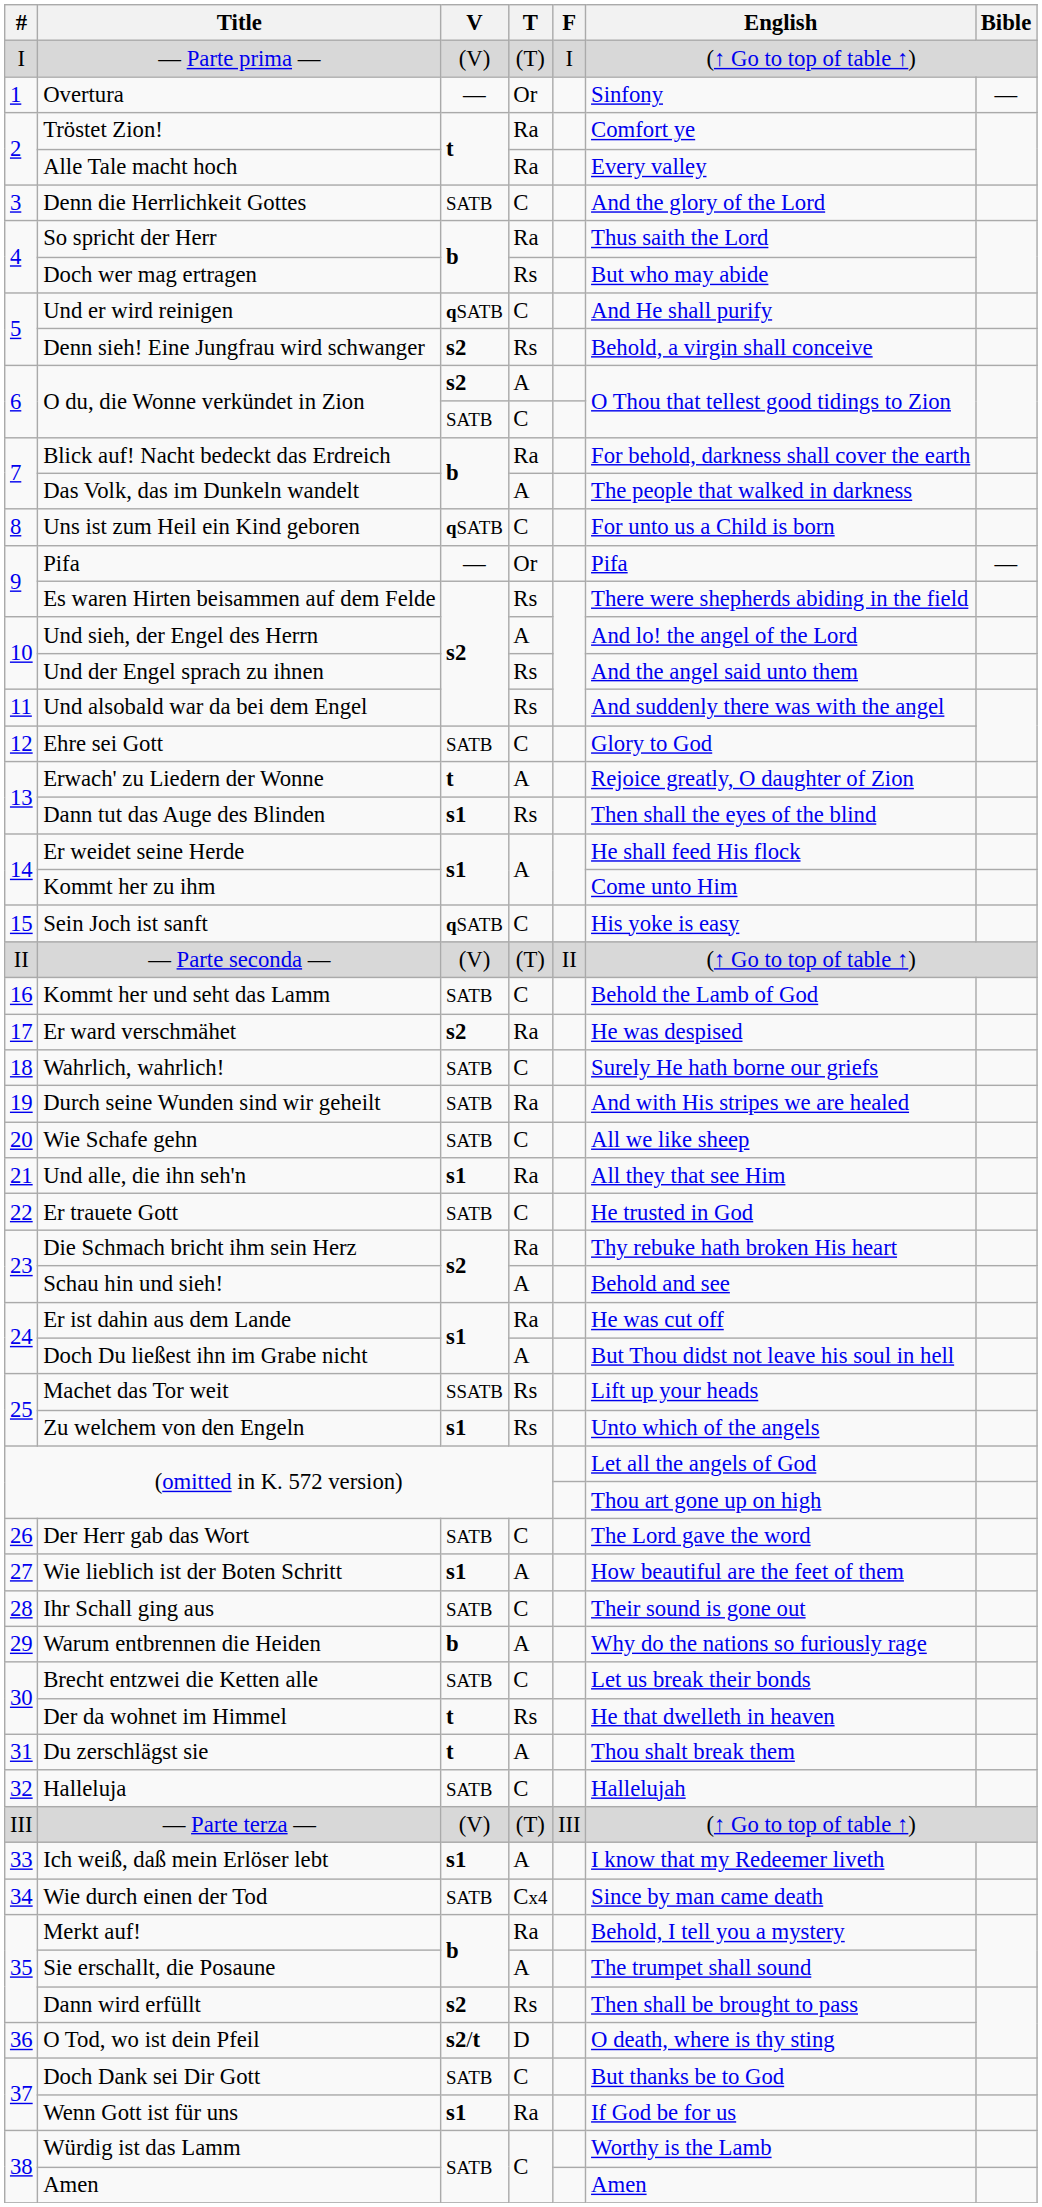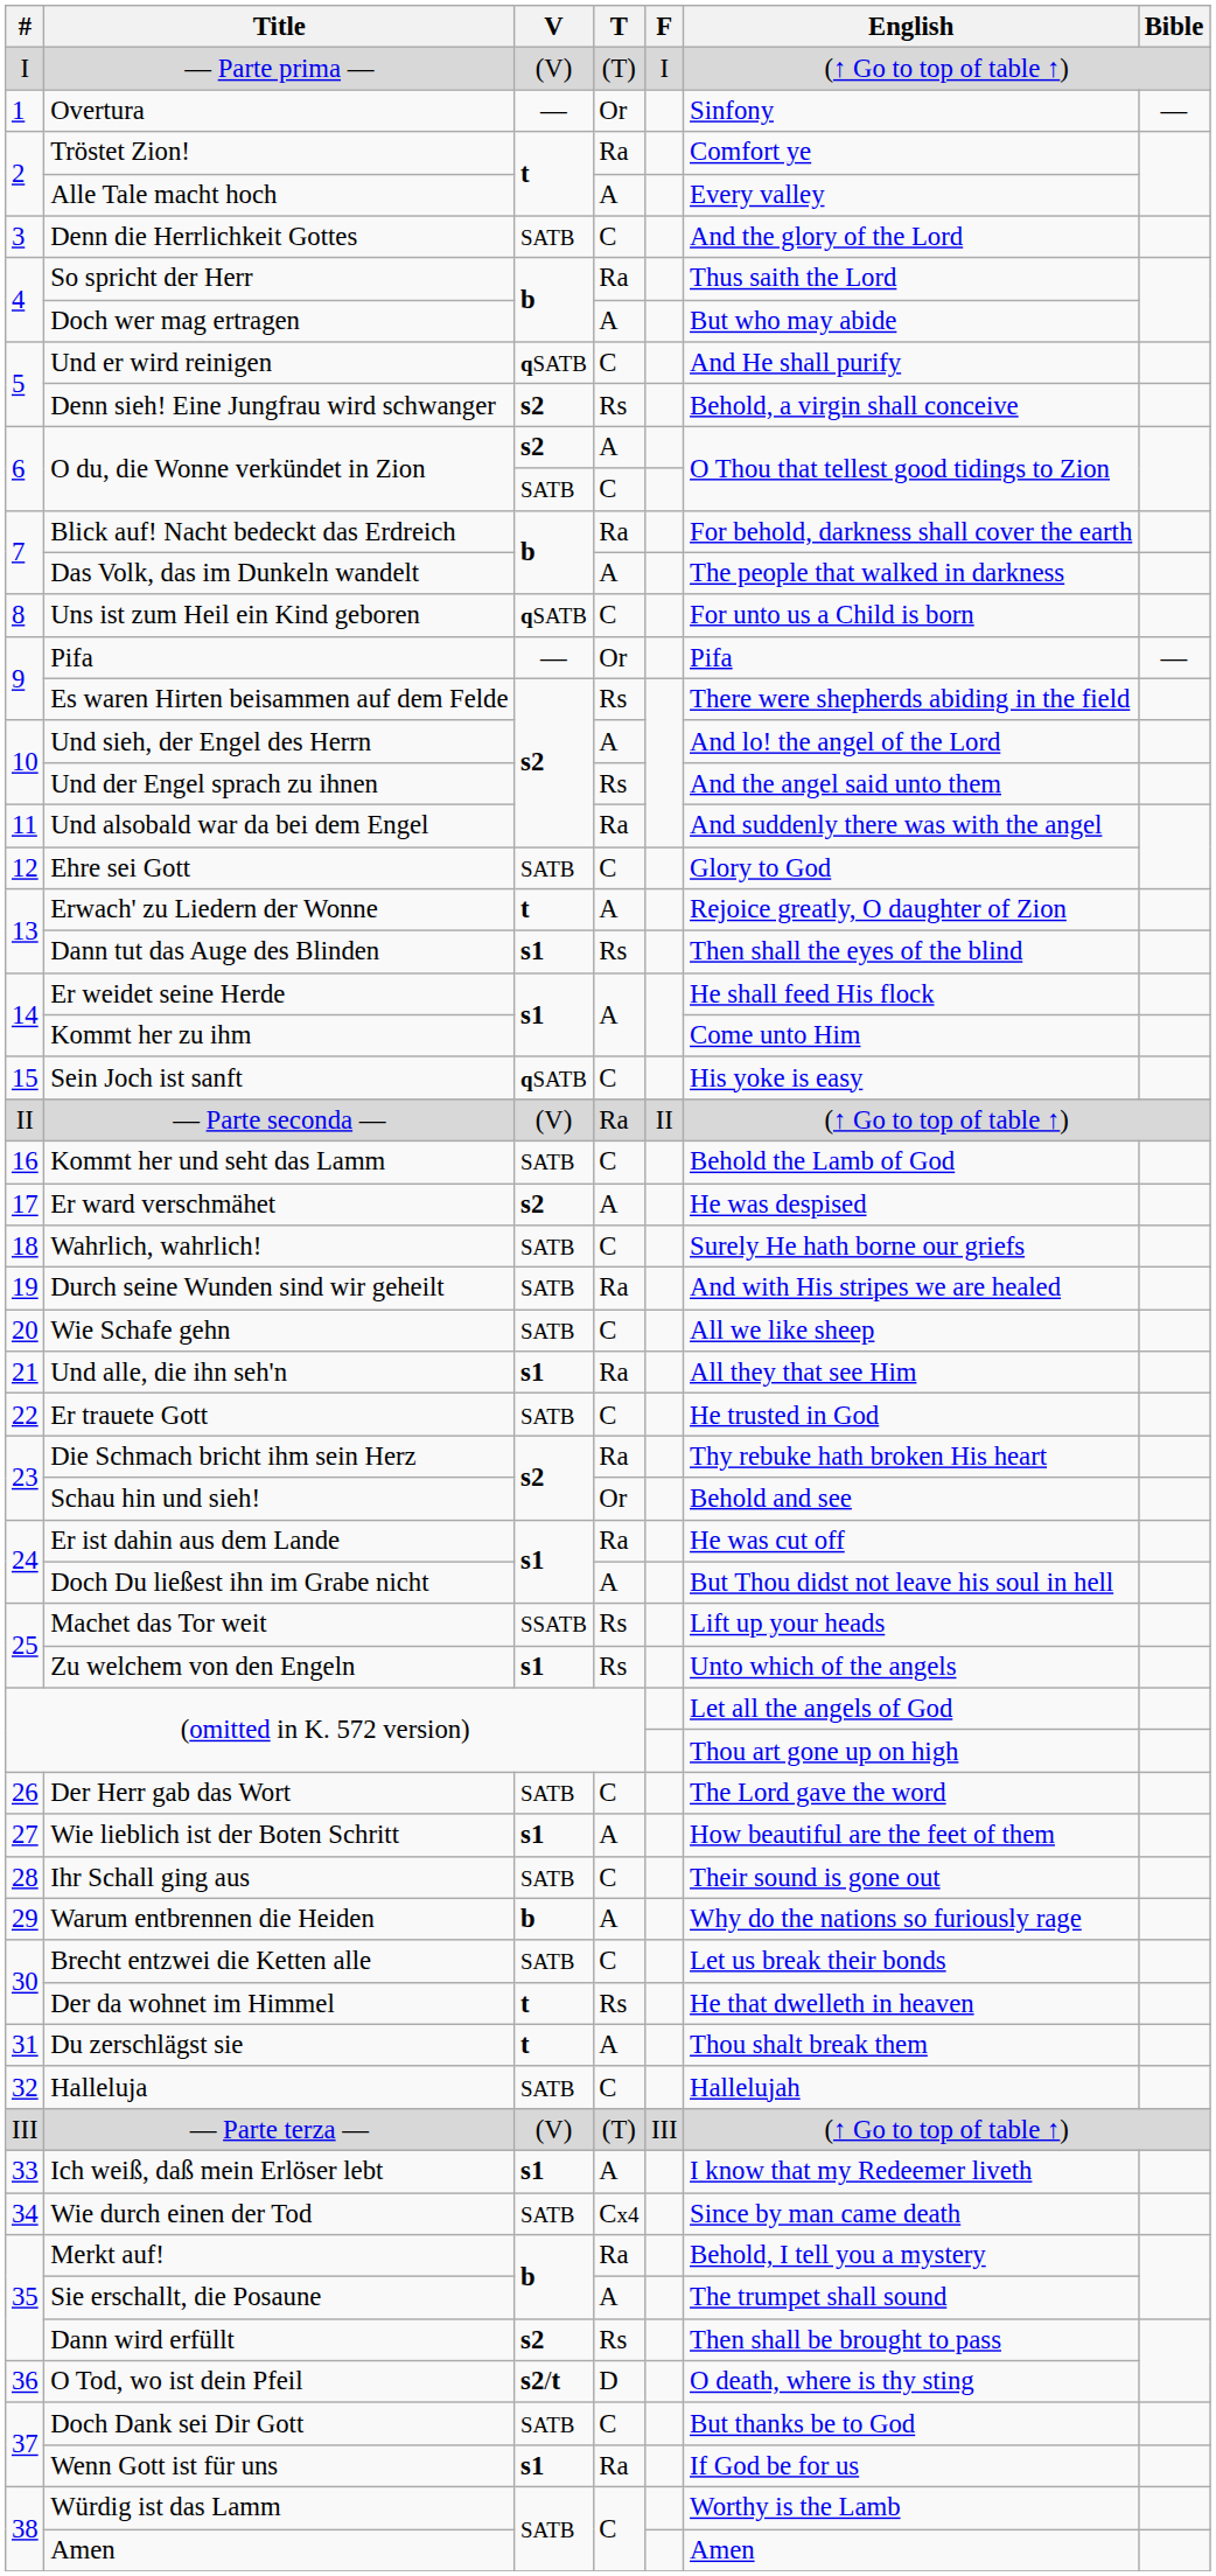Alle Tale macht hoch | T: Ra -> A
Doch wer mag ertragen | T: Rs -> A
Und alsobald war da bei dem Engel | T: Rs -> Ra
— Parte seconda — | T: (T) -> Ra
Er ward verschmähet | T: Ra -> A
Schau hin und sieh! | T: A -> Or
